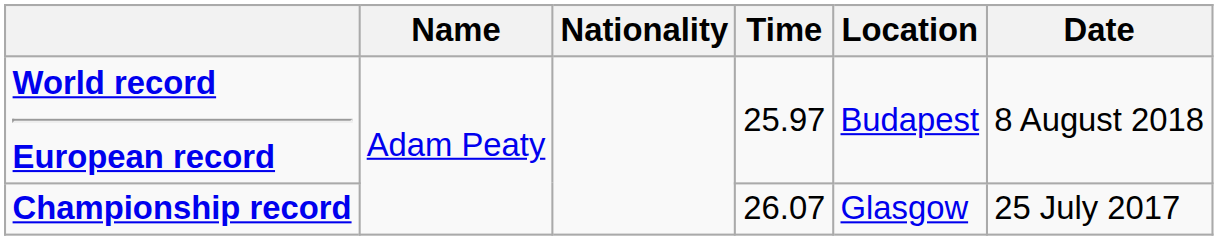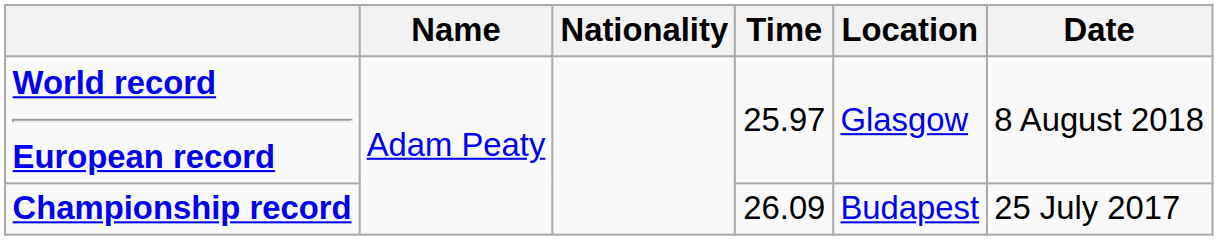World record European record | Location: Budapest -> Glasgow
Championship record | Time: 26.07 -> 26.09
Championship record | Location: Glasgow -> Budapest
